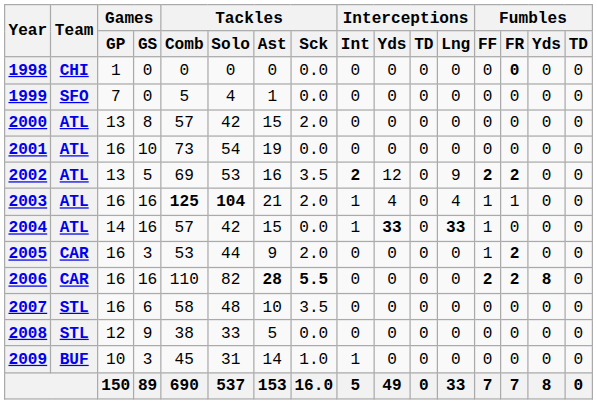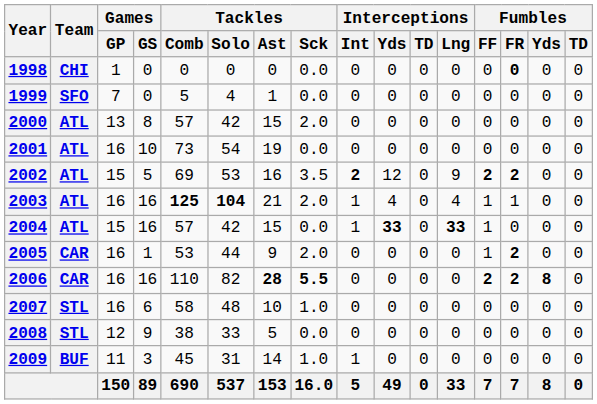2002 | Games / GP: 13 -> 15
2004 | Games / GP: 14 -> 15
2005 | Games / GS: 3 -> 1
2007 | Tackles / Sck: 3.5 -> 1.0
2009 | Games / GP: 10 -> 11
